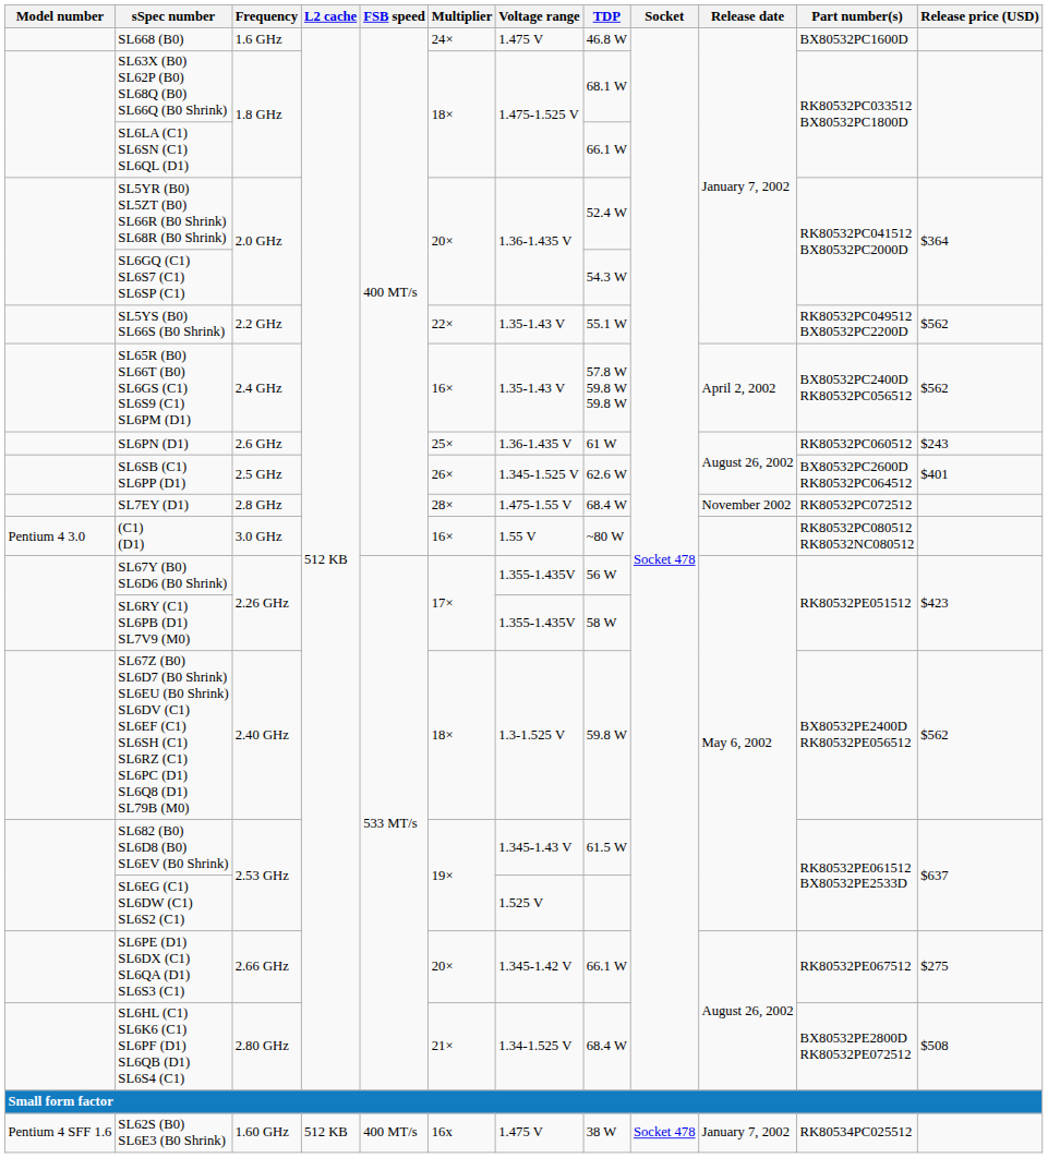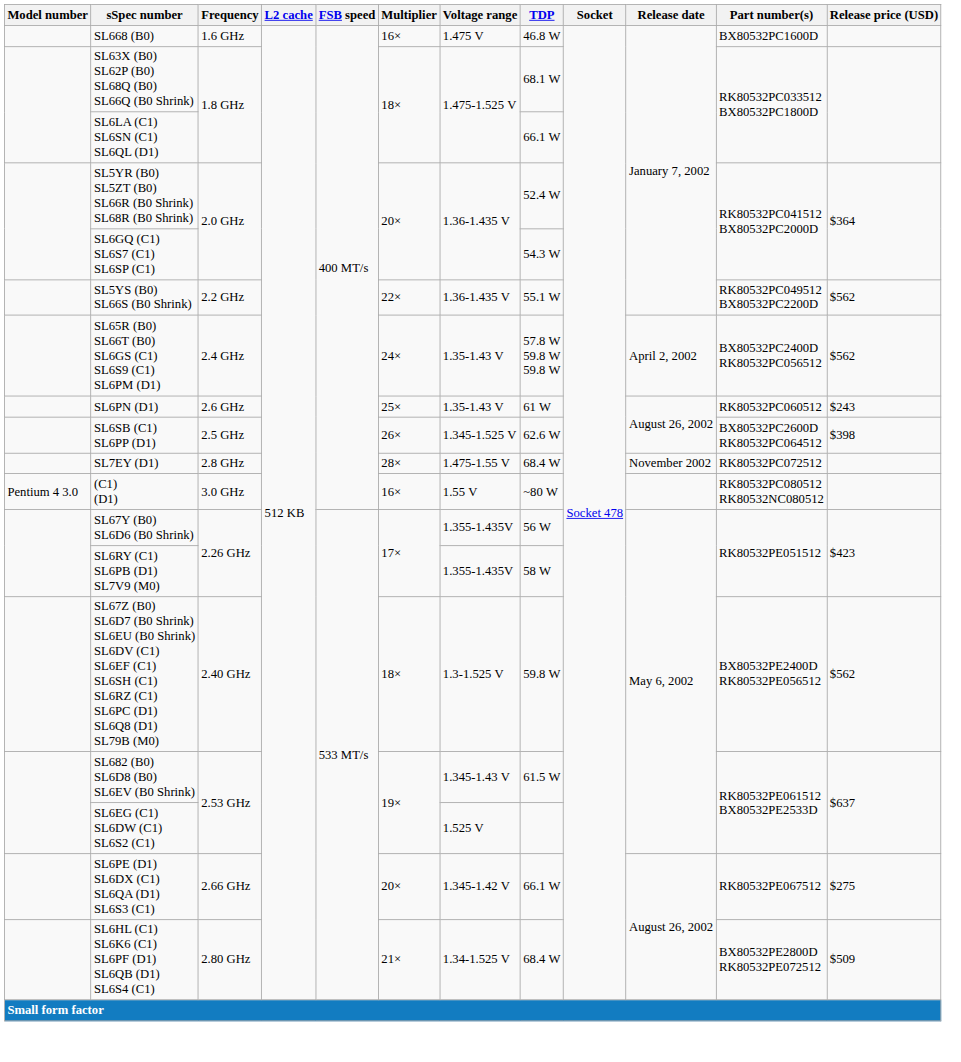SL668 (B0) | Multiplier: 24× -> 16×
SL5YS (B0) SL66S (B0 Shrink) | Voltage range: 1.35-1.43 V -> 1.36-1.435 V
SL65R (B0) SL66T (B0) SL6GS (C1) SL6S9 (C1) SL6PM (D1) | Multiplier: 16× -> 24×
SL6PN (D1) | Voltage range: 1.36-1.435 V -> 1.35-1.43 V
SL6SB (C1) SL6PP (D1) | Release price (USD): $401 -> $398
SL6HL (C1) SL6K6 (C1) SL6PF (D1) SL6QB (D1) SL6S4 (C1) | Release price (USD): $508 -> $509
- row: Pentium 4 SFF 1.6 | SL62S (B0) SL6E3 (B0 Shrink) | 1.60 GHz | 512 KB | 400 MT/s | 16x | 1.475 V | 38 W | Socket 478 | January 7, 2002 | RK80534PC025512
